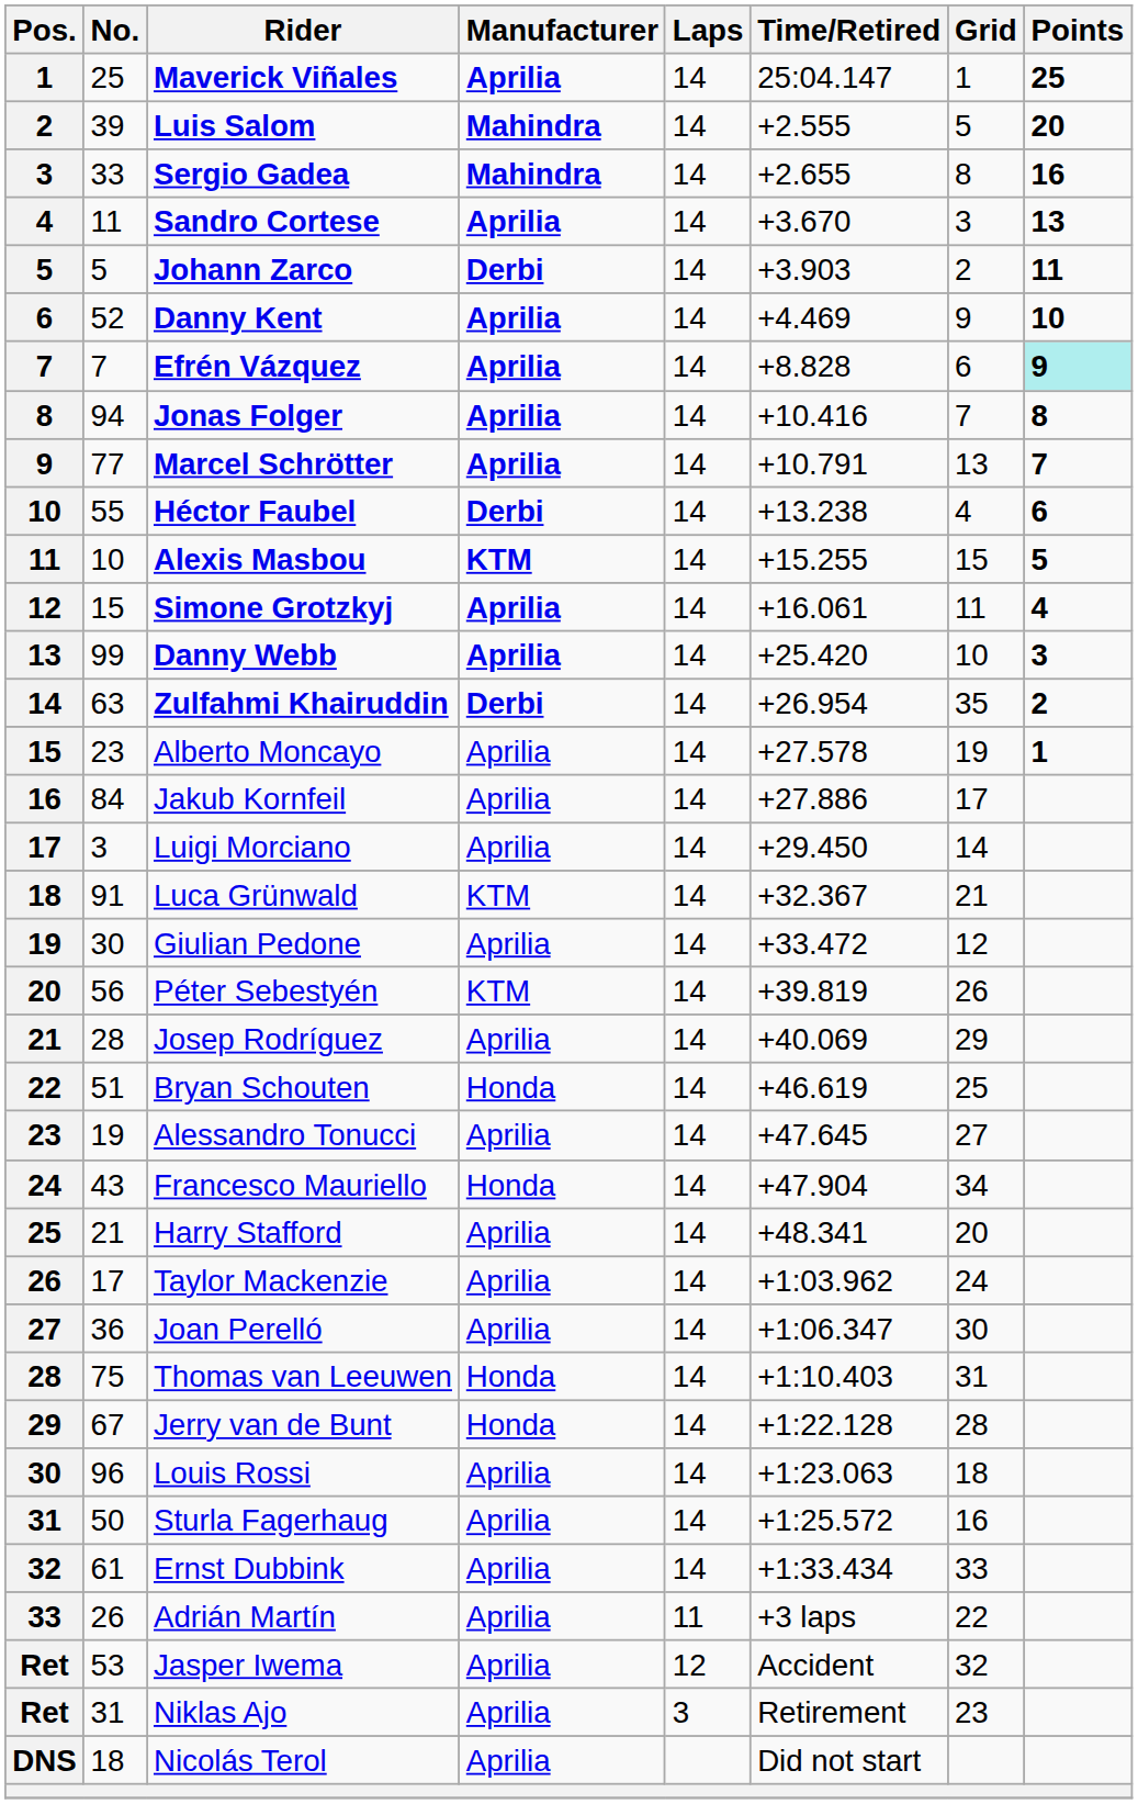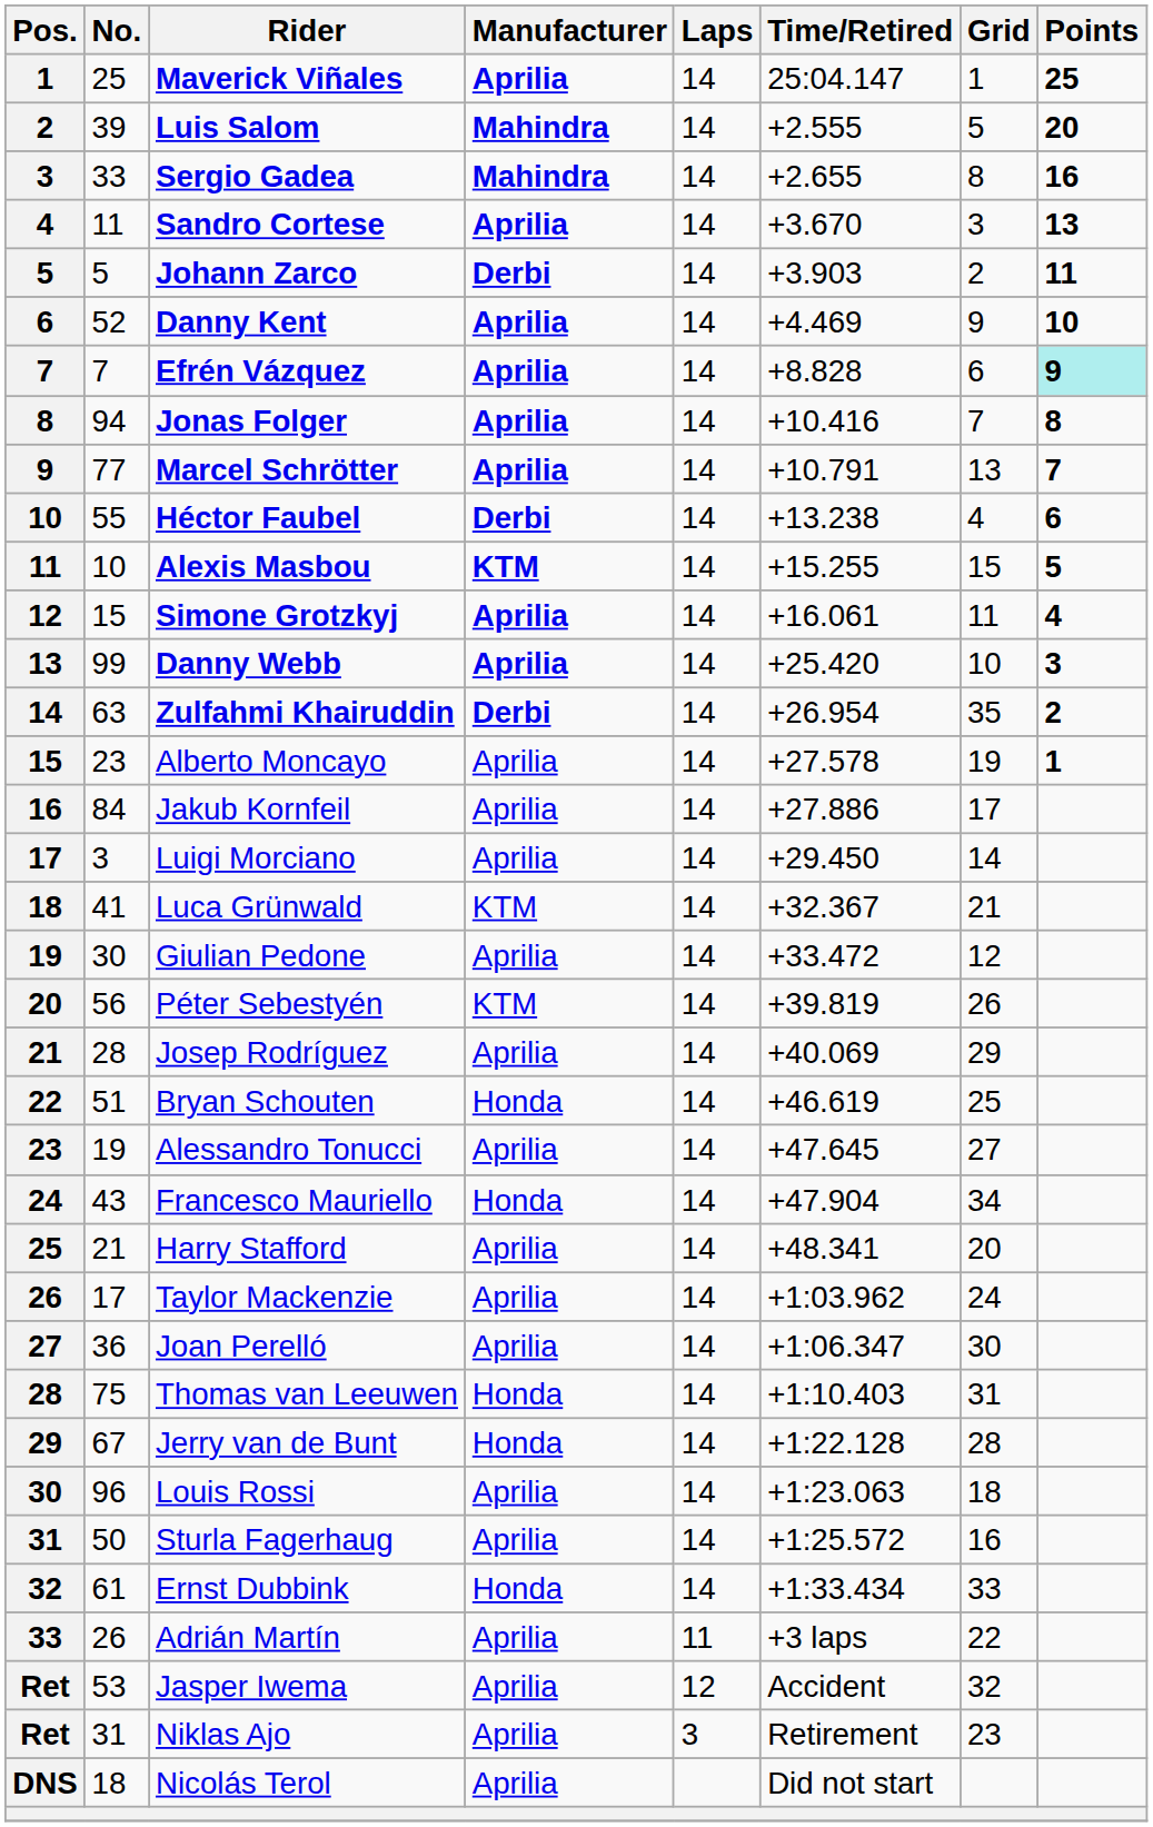Luca Grünwald | No.: 91 -> 41
Ernst Dubbink | Manufacturer: Aprilia -> Honda
